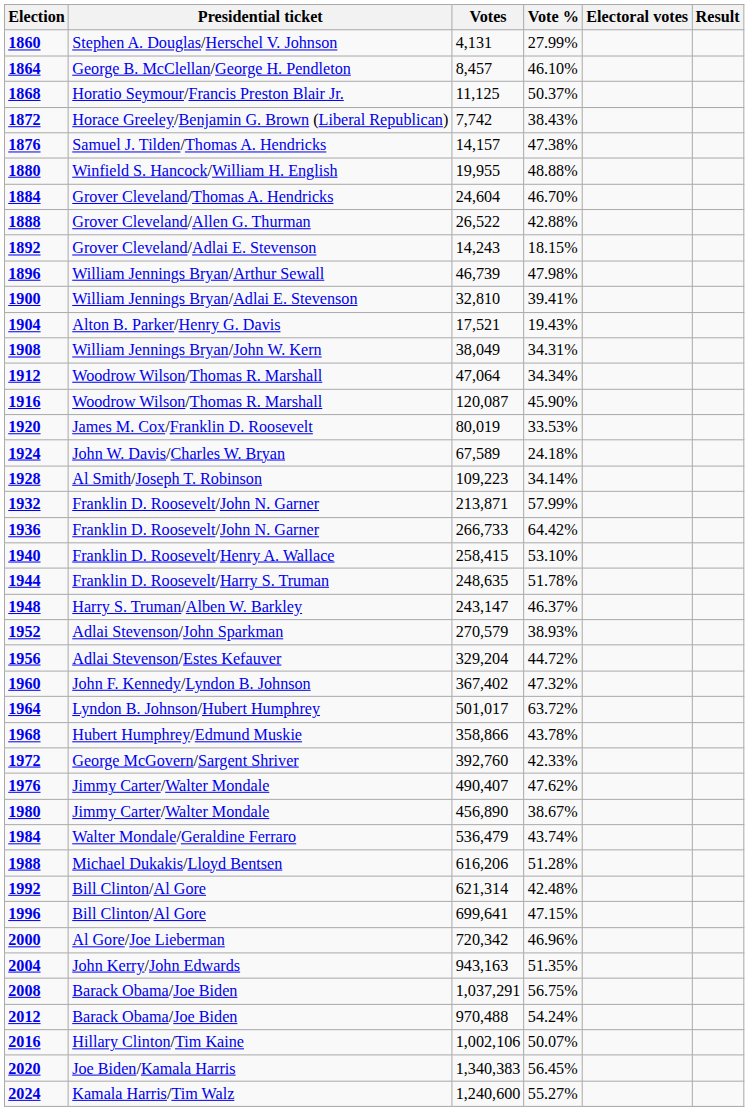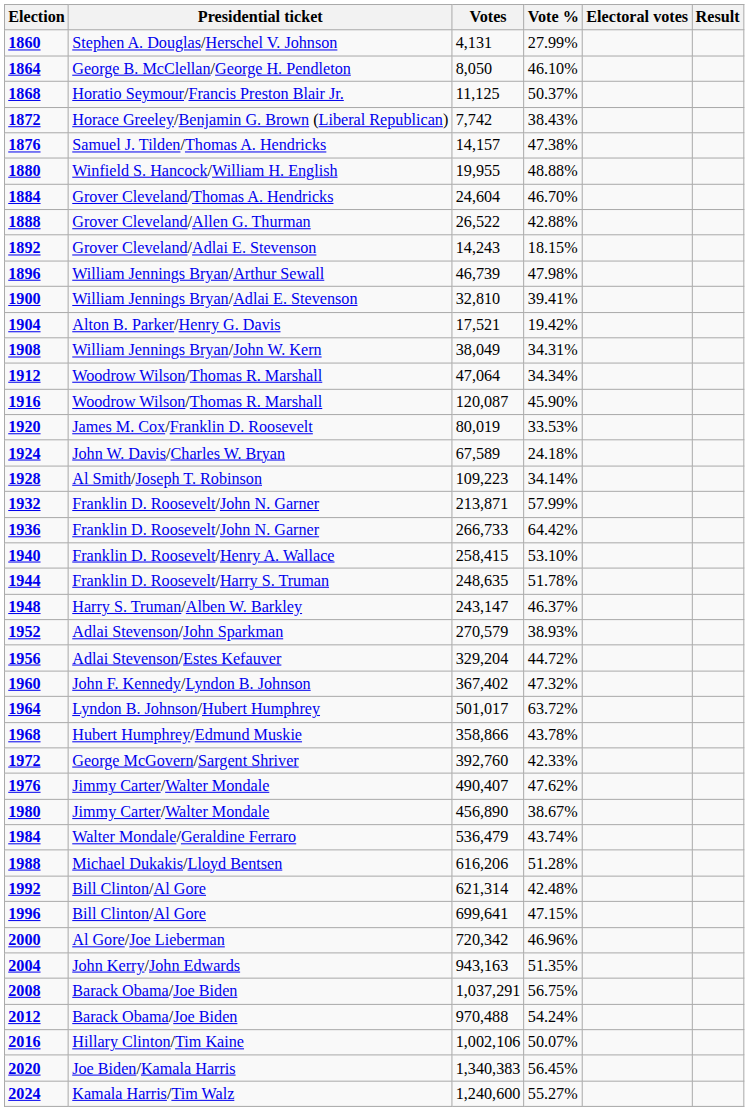1864 | Votes: 8,457 -> 8,050
1904 | Vote %: 19.43% -> 19.42%
